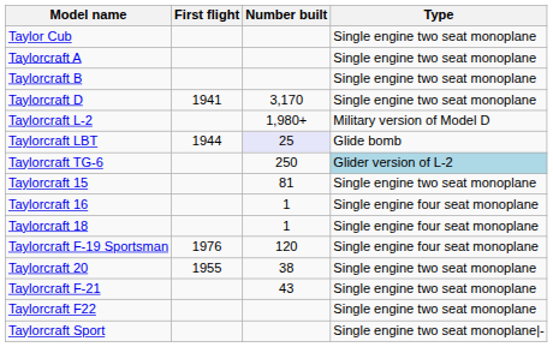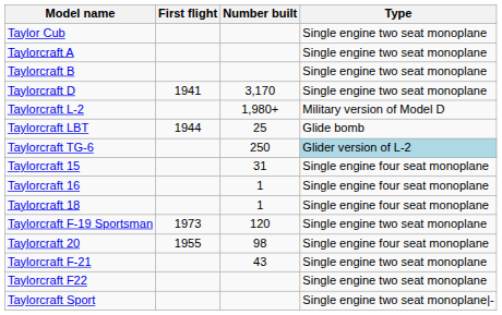Taylorcraft LBT | Number built: lavender background -> no background
Taylorcraft 15 | Number built: 81 -> 31
Taylorcraft 15 | Type: Single engine two seat monoplane -> Single engine four seat monoplane
Taylorcraft F-19 Sportsman | First flight: 1976 -> 1973
Taylorcraft F-19 Sportsman | Type: Single engine four seat monoplane -> Single engine two seat monoplane
Taylorcraft 20 | Number built: 38 -> 98
Taylorcraft 20 | Type: Single engine two seat monoplane -> Single engine four seat monoplane
